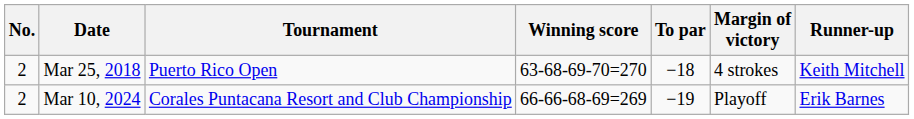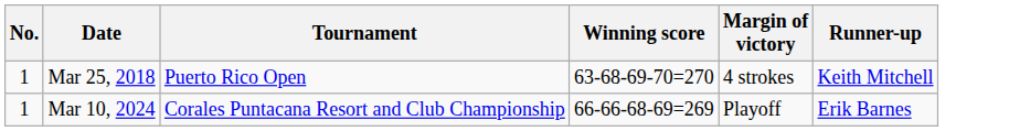- column: To par | −18 | −19
Mar 25, 2018 | No.: 2 -> 1
Mar 10, 2024 | No.: 2 -> 1
